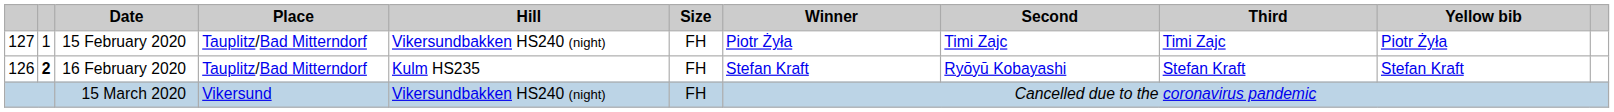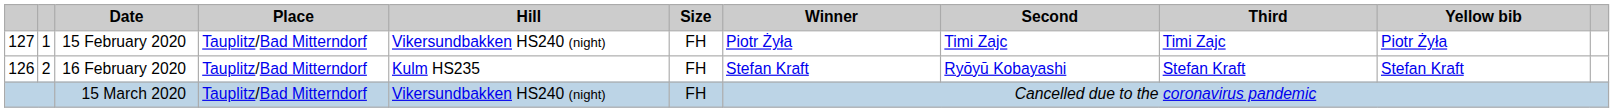16 February 2020 | column 2: bold -> normal
15 March 2020 | Place: Vikersund -> Tauplitz/Bad Mitterndorf
